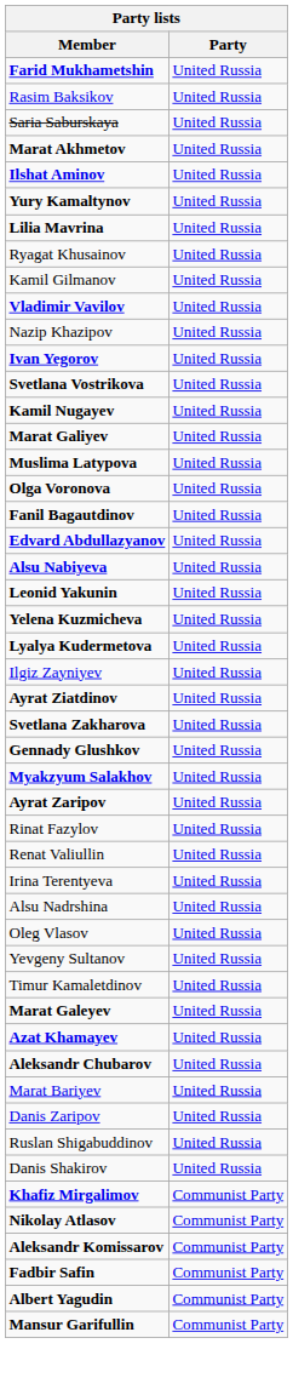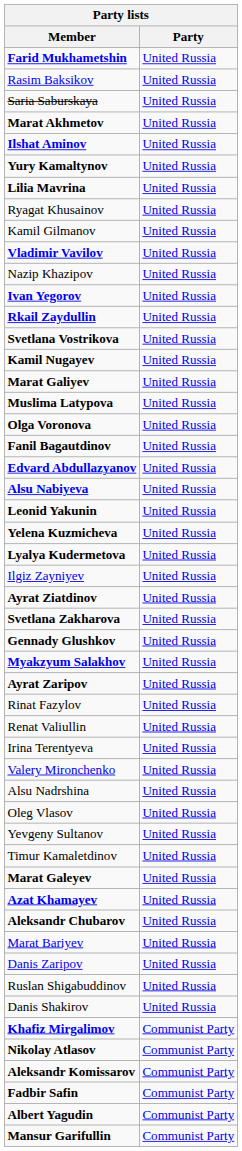+ row: Rkail Zaydullin | United Russia
+ row: Valery Mironchenko | United Russia
